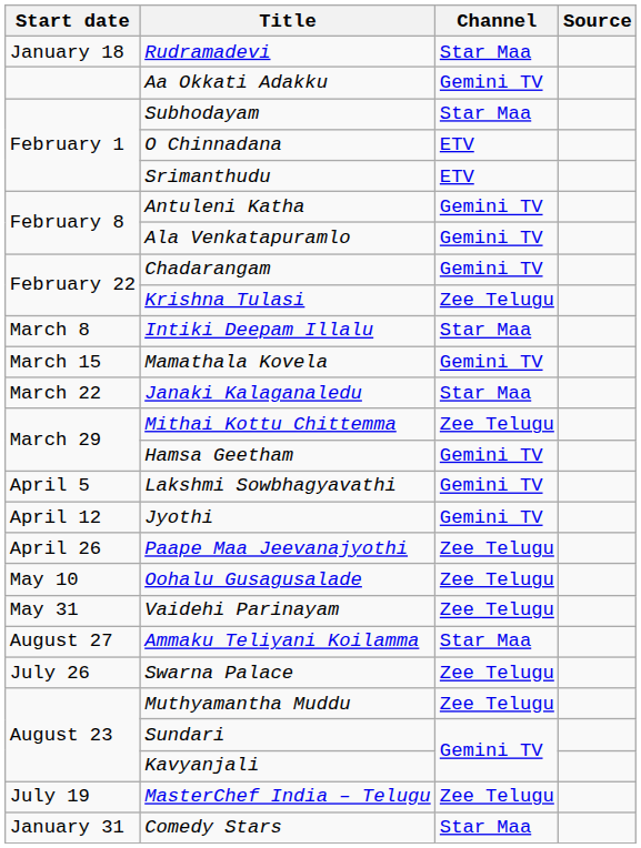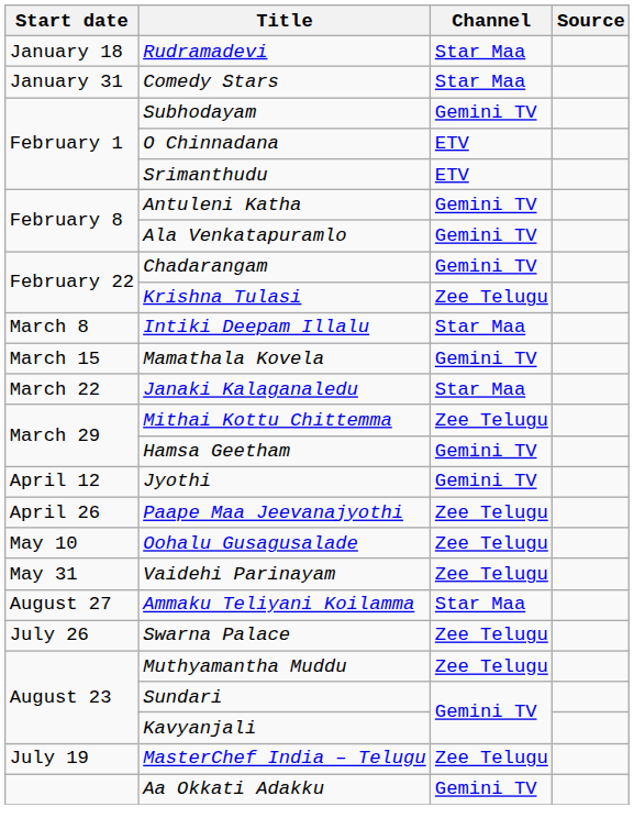rows swapped: Comedy Stars <-> Aa Okkati Adakku
Subhodayam | Channel: Star Maa -> Gemini TV
- row: April 5 | Lakshmi Sowbhagyavathi | Gemini TV
